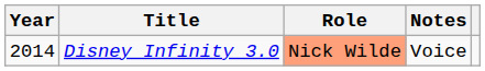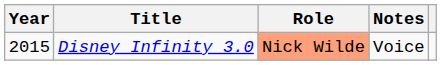Disney Infinity 3.0 | Year: 2014 -> 2015
